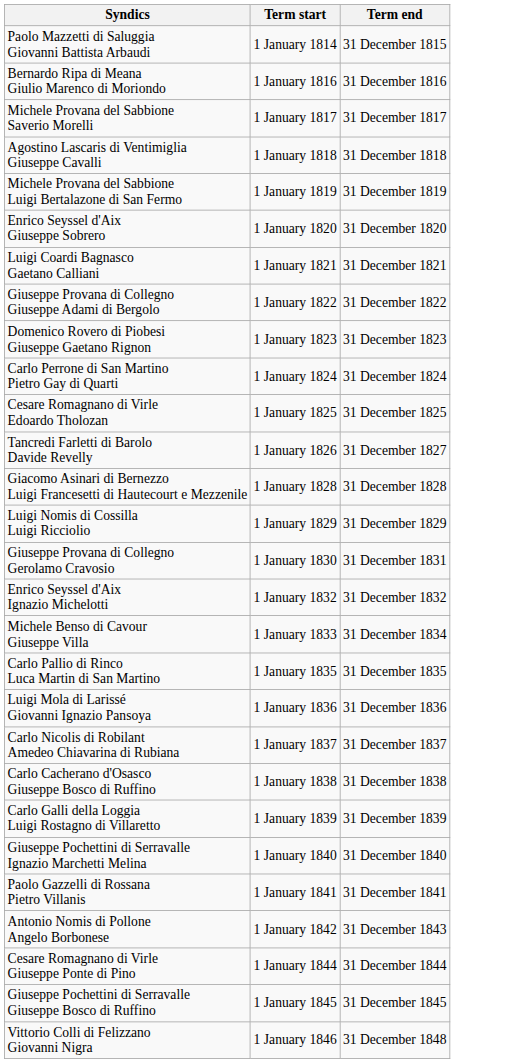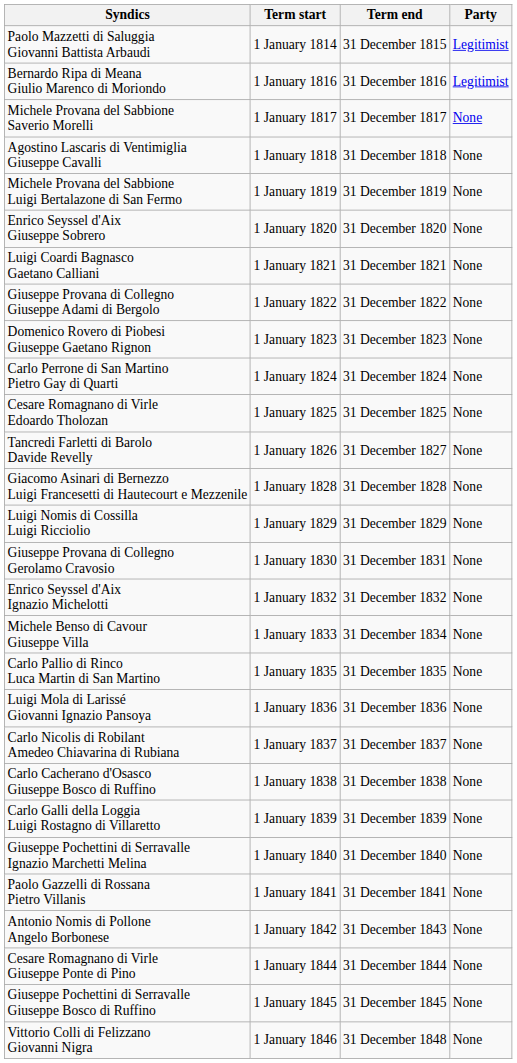+ column: Party | Legitimist | Legitimist | None | None | None | None | None | None | None | None | None | None | None | None | None | None | None | None | None | None | None | None | None | None | None | None | None | None
